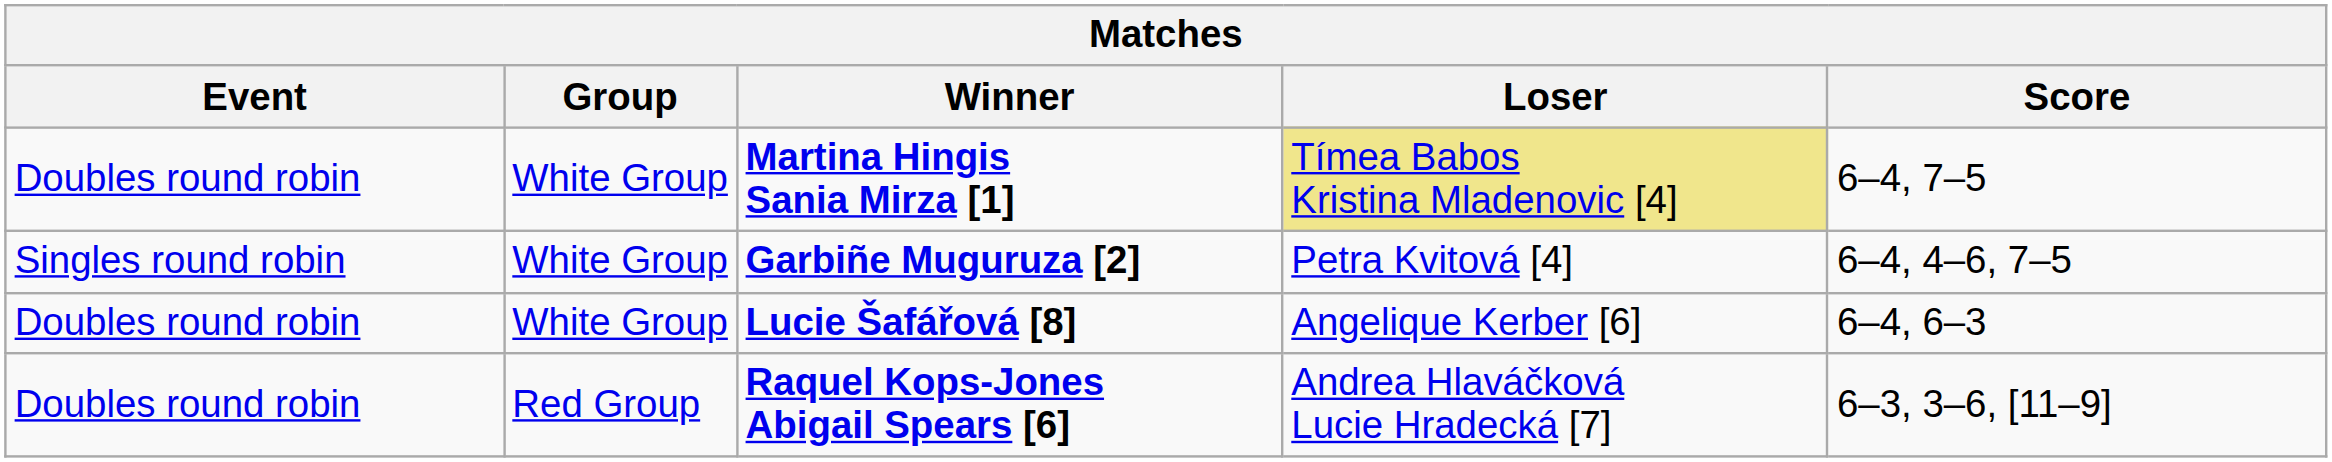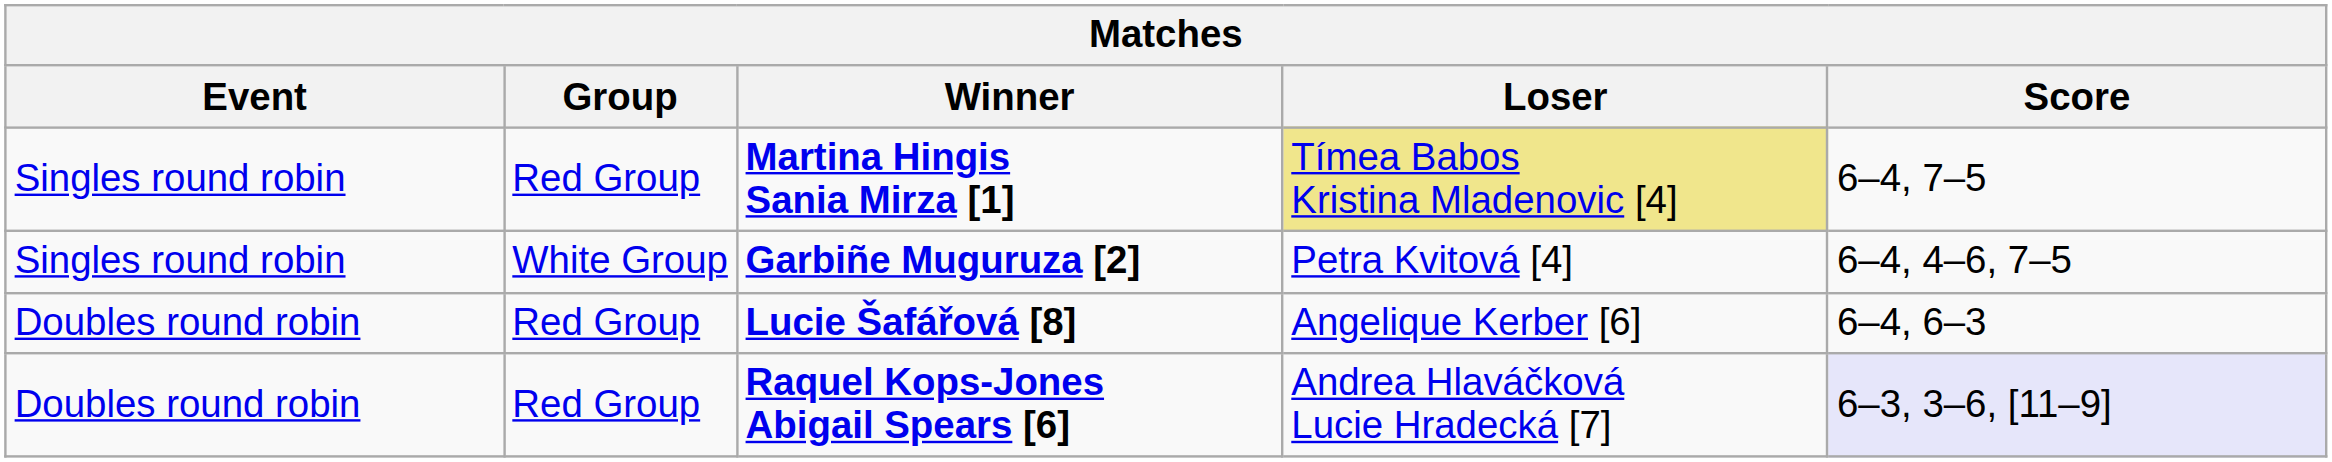Martina Hingis Sania Mirza [1] | Event: Doubles round robin -> Singles round robin
Martina Hingis Sania Mirza [1] | Group: White Group -> Red Group
Lucie Šafářová [8] | Group: White Group -> Red Group
Raquel Kops-Jones Abigail Spears [6] | Score: no background -> lavender background
